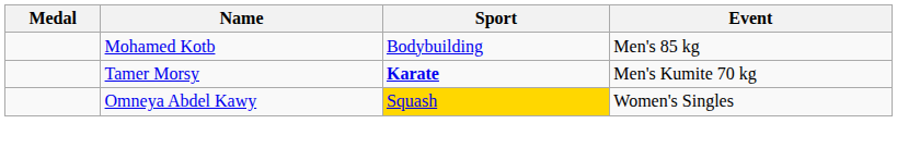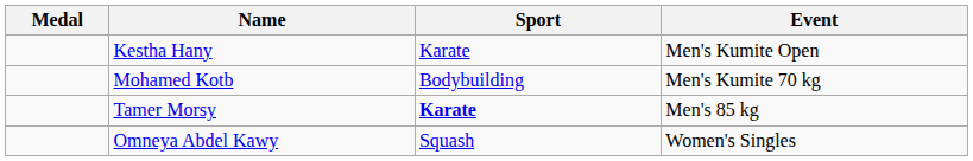+ row: Kestha Hany | Karate | Men's Kumite Open
Mohamed Kotb | Event: Men's 85 kg -> Men's Kumite 70 kg
Tamer Morsy | Event: Men's Kumite 70 kg -> Men's 85 kg
Omneya Abdel Kawy | Sport: gold background -> no background
